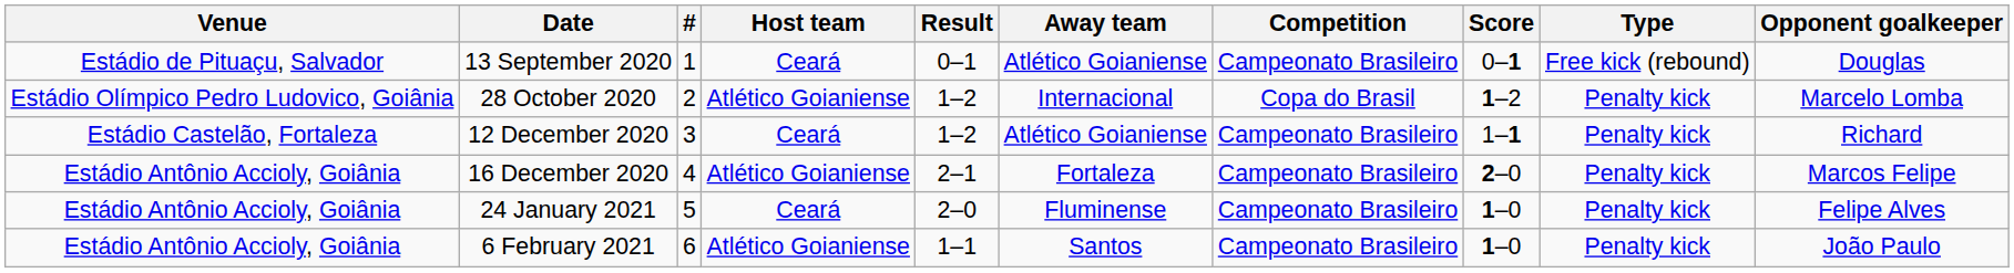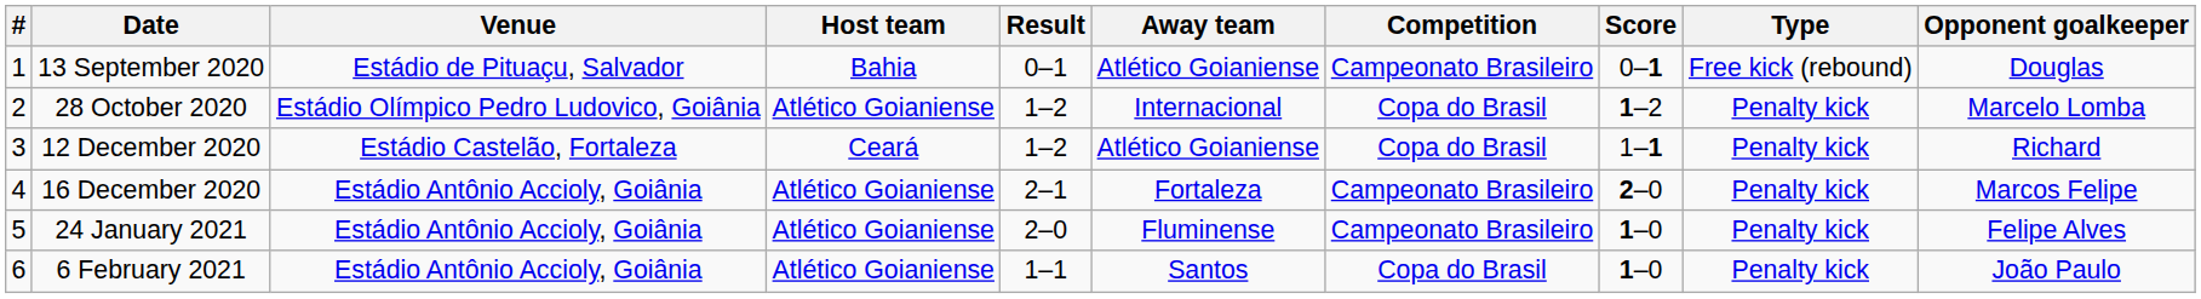columns swapped: # <-> Venue
13 September 2020 | Host team: Ceará -> Bahia
12 December 2020 | Competition: Campeonato Brasileiro -> Copa do Brasil
24 January 2021 | Host team: Ceará -> Atlético Goianiense
6 February 2021 | Competition: Campeonato Brasileiro -> Copa do Brasil
